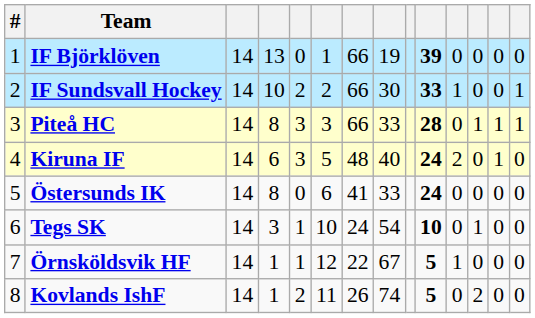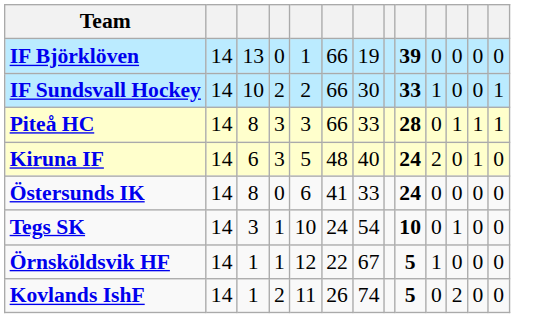- column: # | 1 | 2 | 3 | 4 | 5 | 6 | 7 | 8
